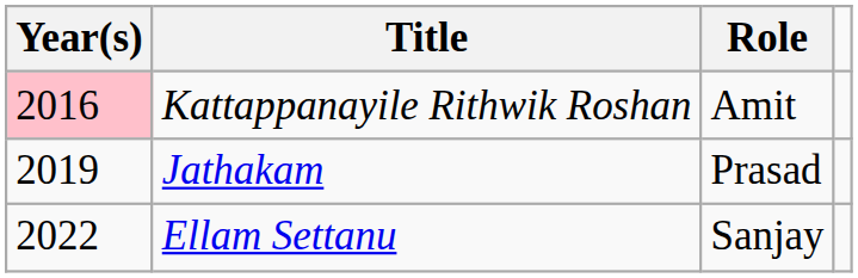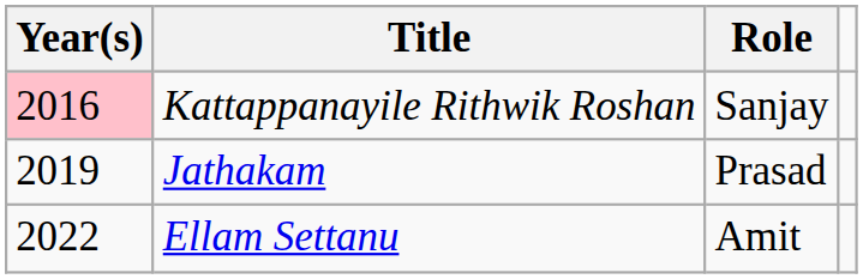Kattappanayile Rithwik Roshan | Role: Amit -> Sanjay
Ellam Settanu | Role: Sanjay -> Amit
